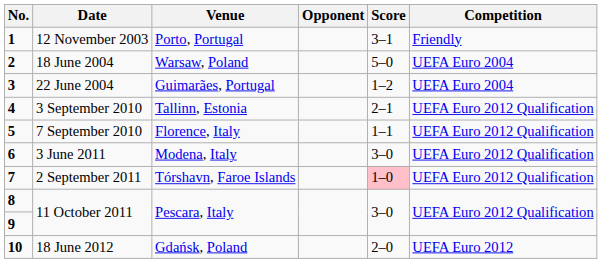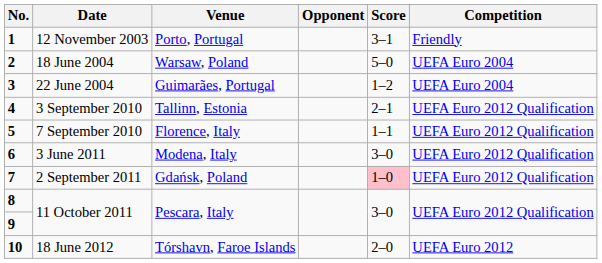2 September 2011 | Venue: Tórshavn, Faroe Islands -> Gdańsk, Poland
18 June 2012 | Venue: Gdańsk, Poland -> Tórshavn, Faroe Islands
